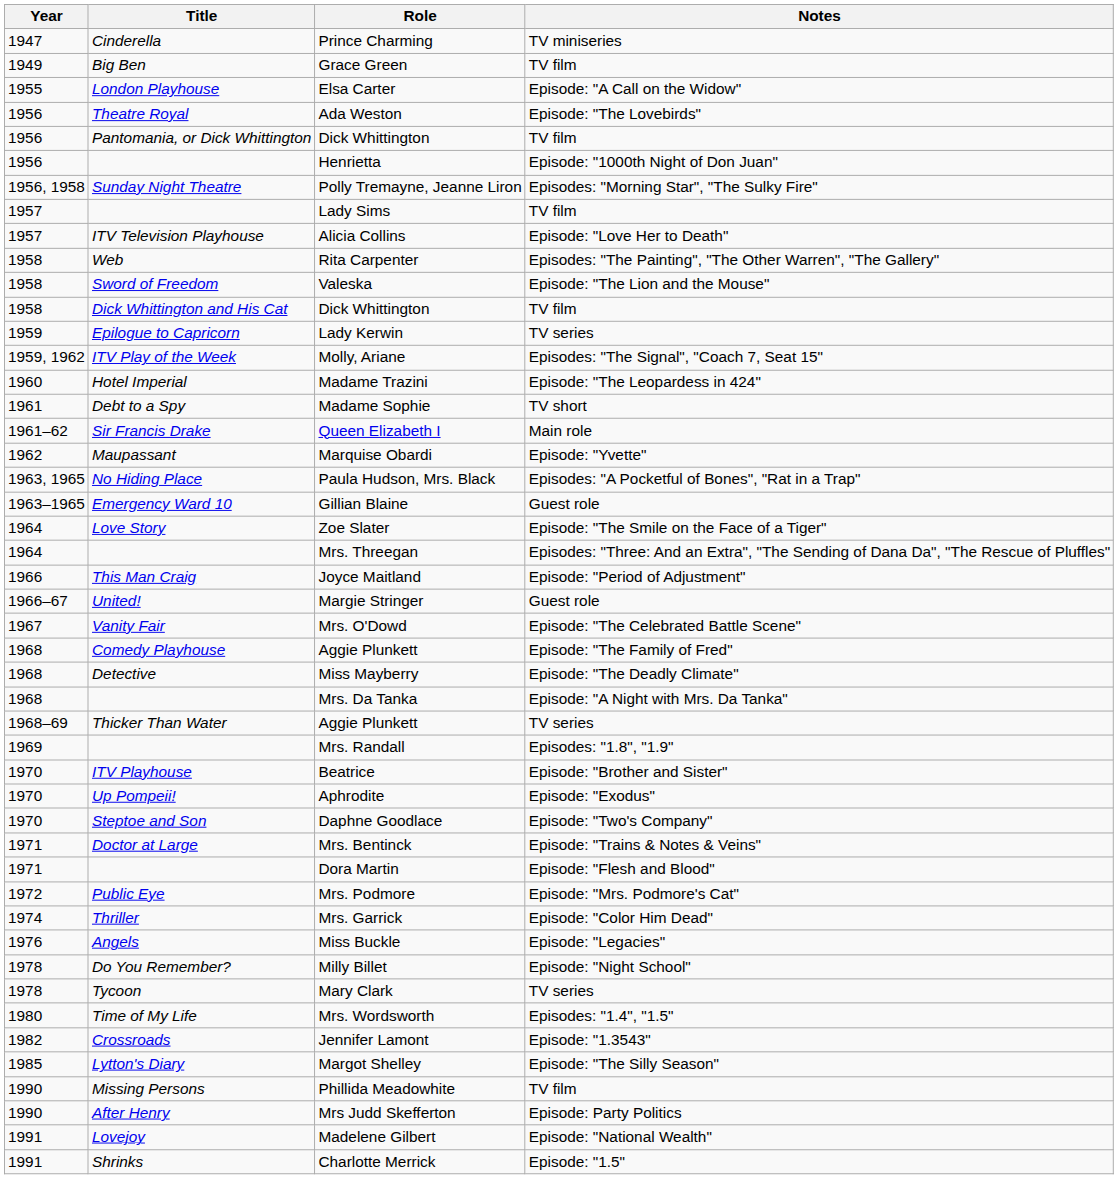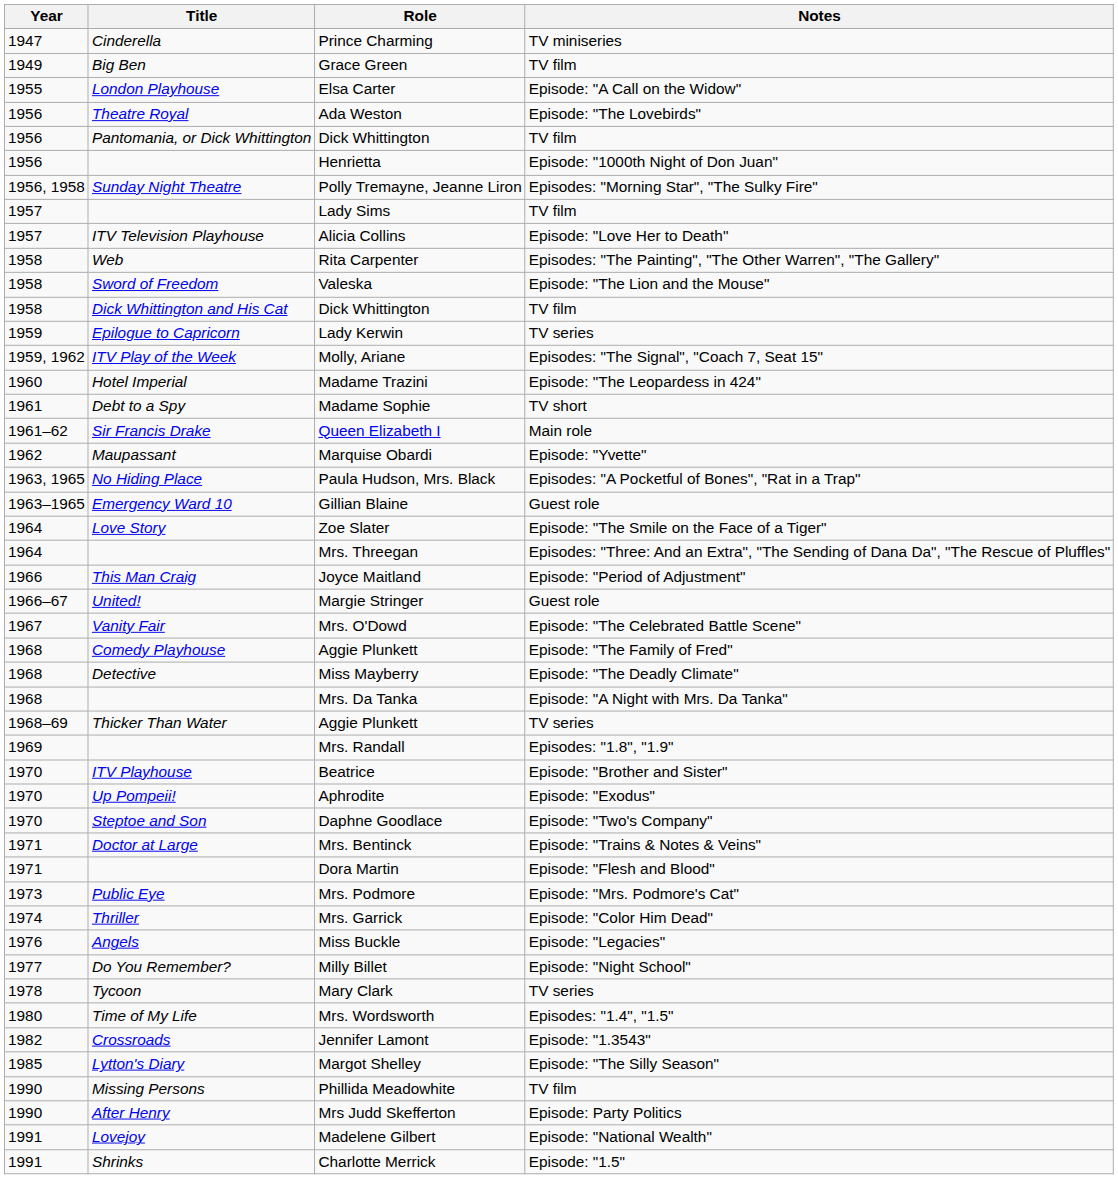Mrs. Podmore | Year: 1972 -> 1973
Milly Billet | Year: 1978 -> 1977
